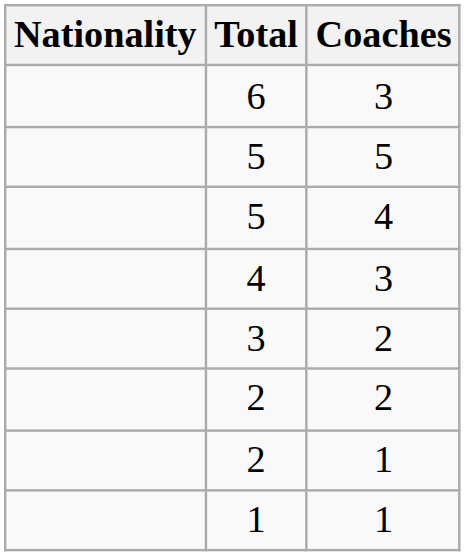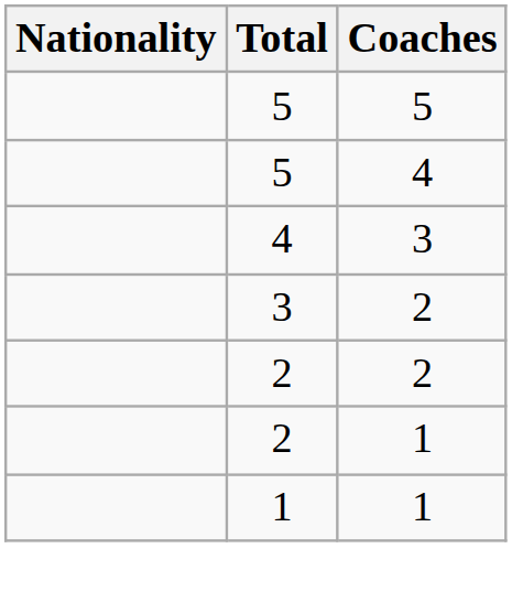- row: 6 | 3
